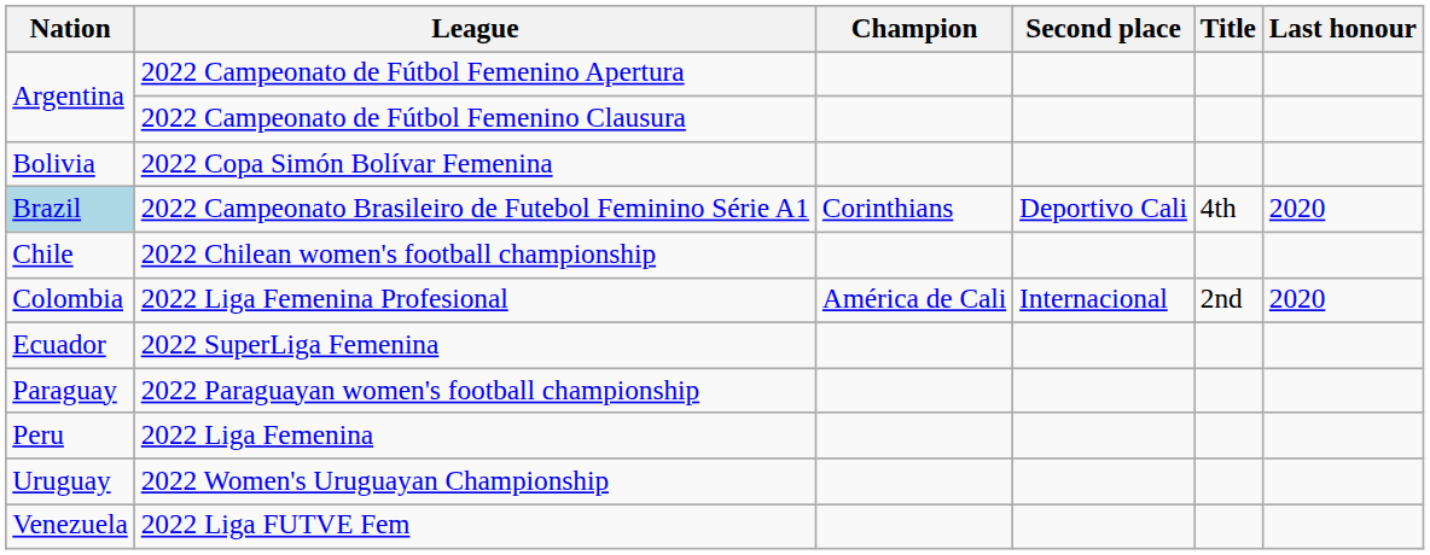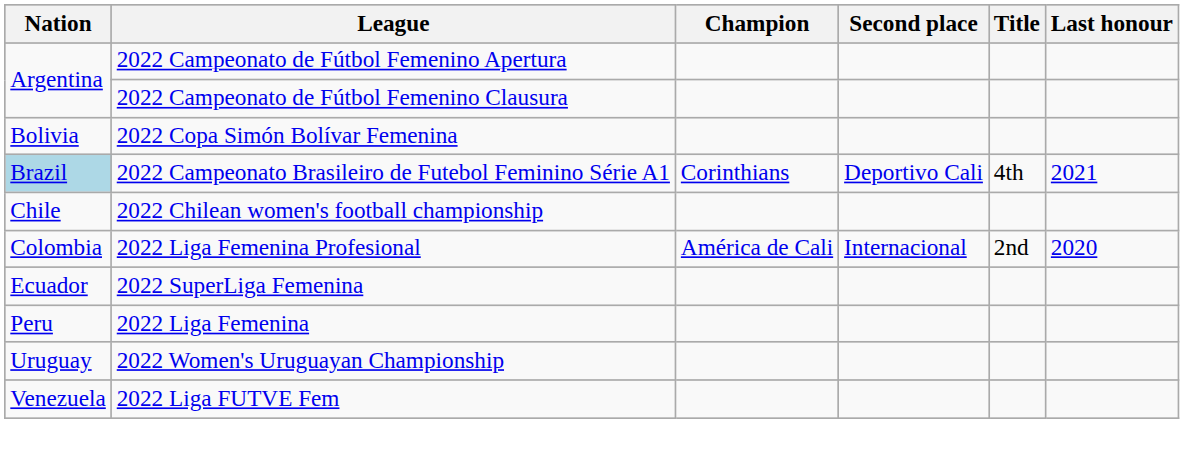2022 Campeonato Brasileiro de Futebol Feminino Série A1 | Last honour: 2020 -> 2021
- row: Paraguay | 2022 Paraguayan women's football championship
